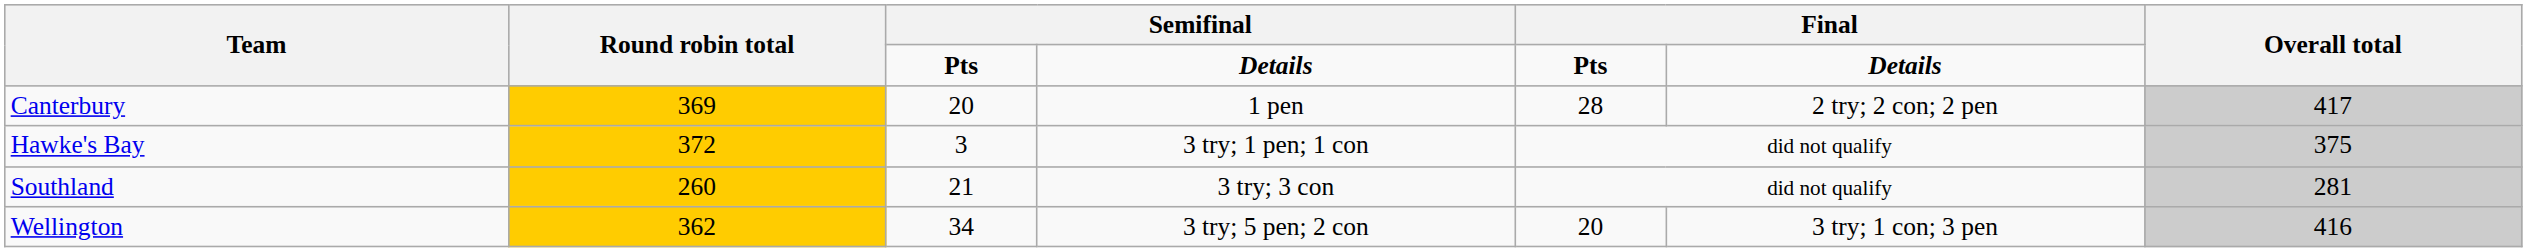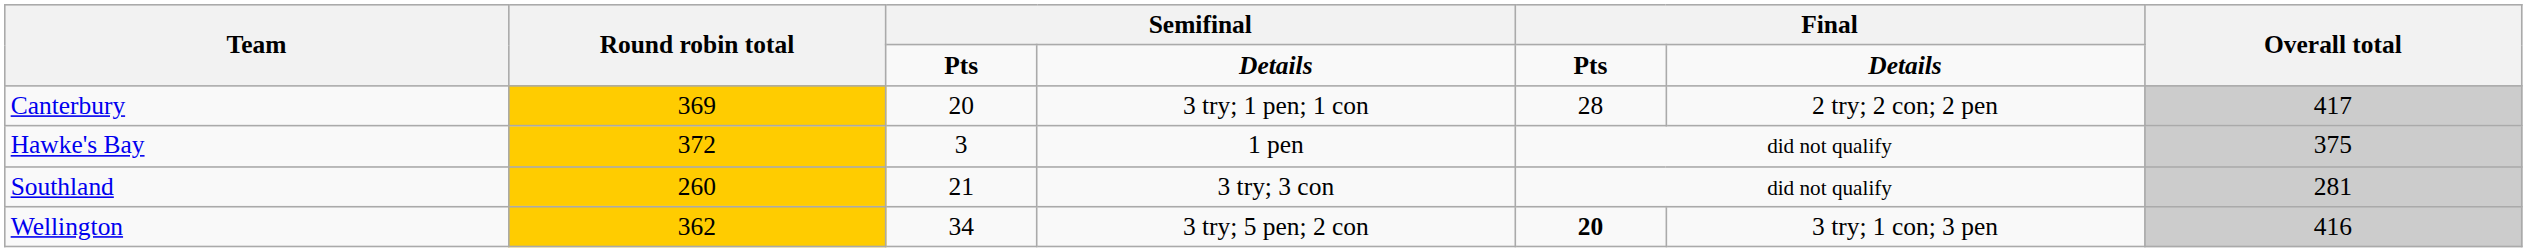Canterbury | column 4: 1 pen -> 3 try; 1 pen; 1 con
Hawke's Bay | column 4: 3 try; 1 pen; 1 con -> 1 pen
Wellington | column 5: normal -> bold
